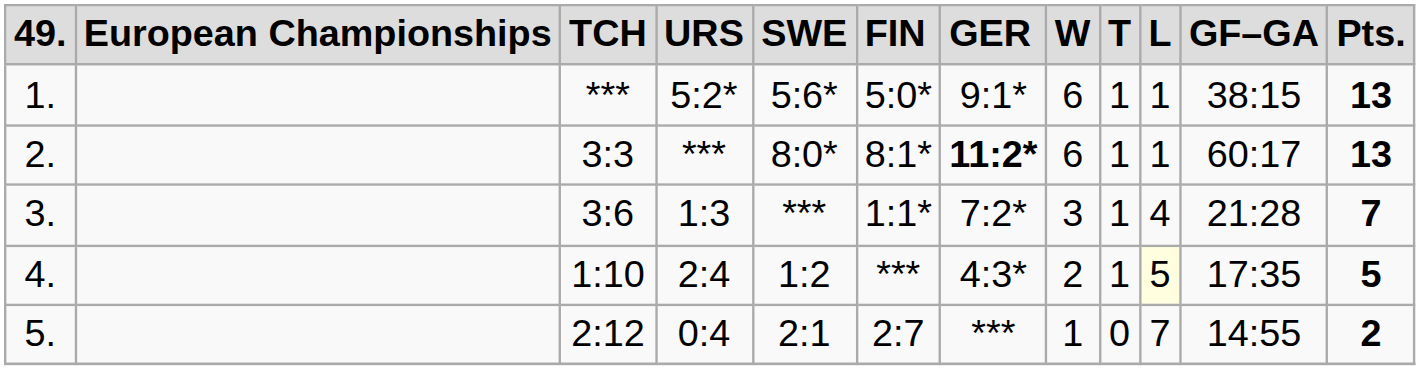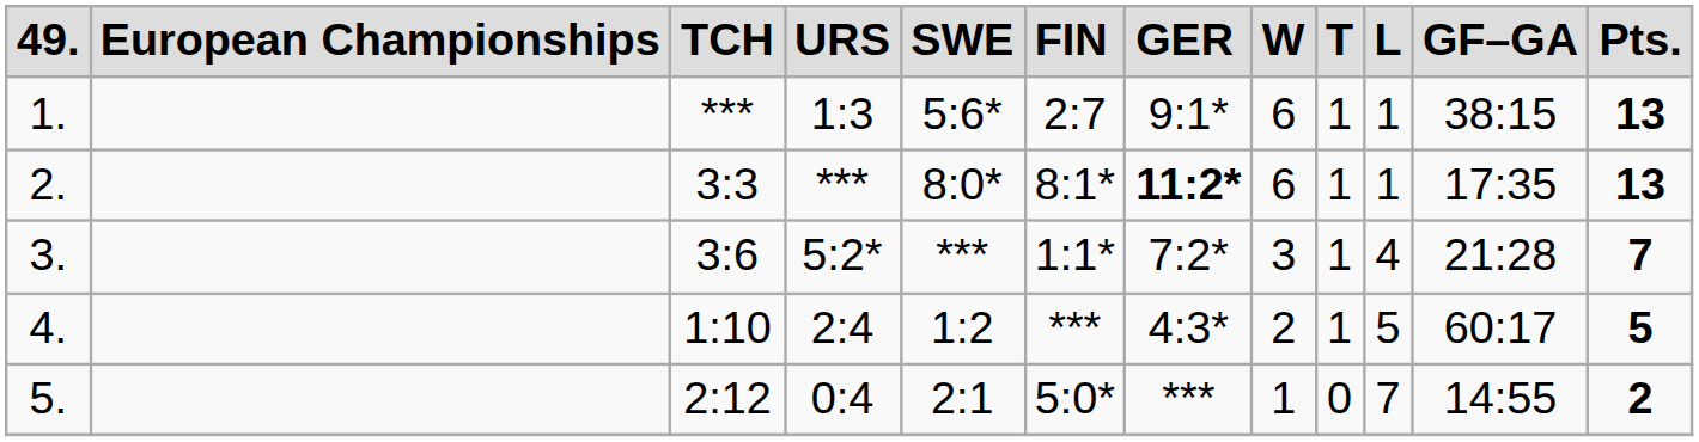1. | URS: 5:2* -> 1:3
1. | FIN: 5:0* -> 2:7
2. | GF–GA: 60:17 -> 17:35
3. | URS: 1:3 -> 5:2*
4. | L: lightyellow background -> no background
4. | GF–GA: 17:35 -> 60:17
5. | FIN: 2:7 -> 5:0*
